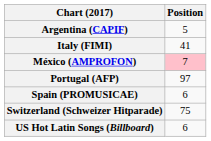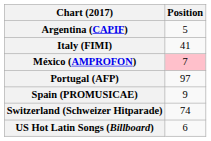Spain (PROMUSICAE) | Position: 6 -> 9
Switzerland (Schweizer Hitparade) | Position: 75 -> 74
